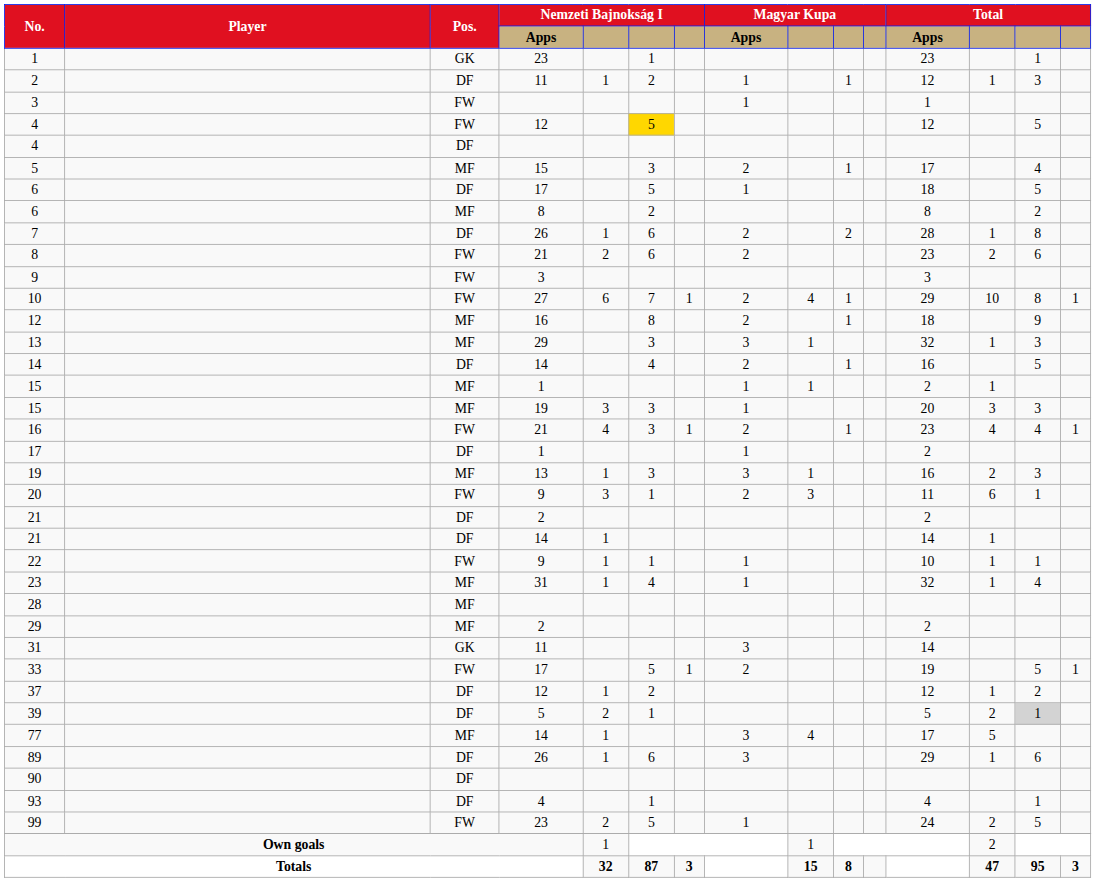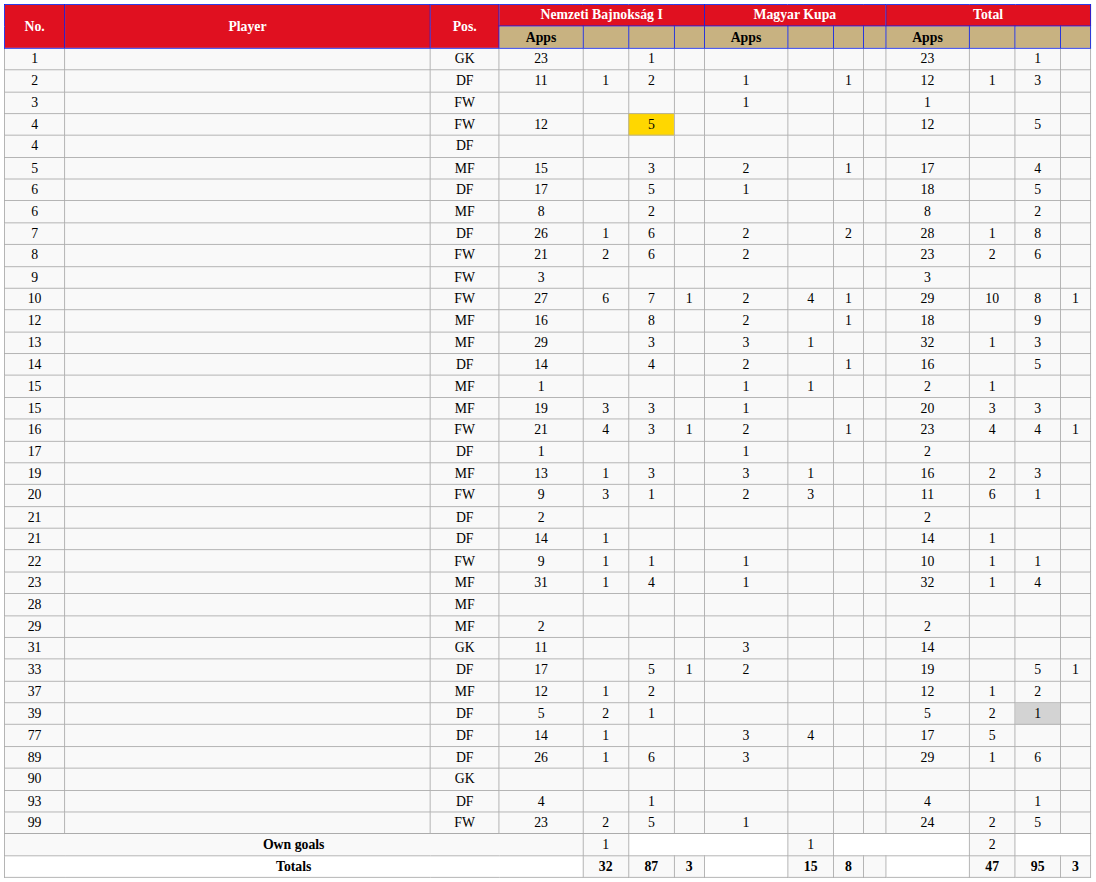33 | Pos.: FW -> DF
37 | Pos.: DF -> MF
77 | Pos.: MF -> DF
90 | Pos.: DF -> GK
